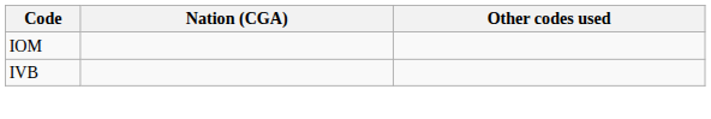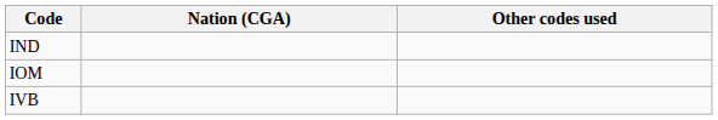+ row: IND
